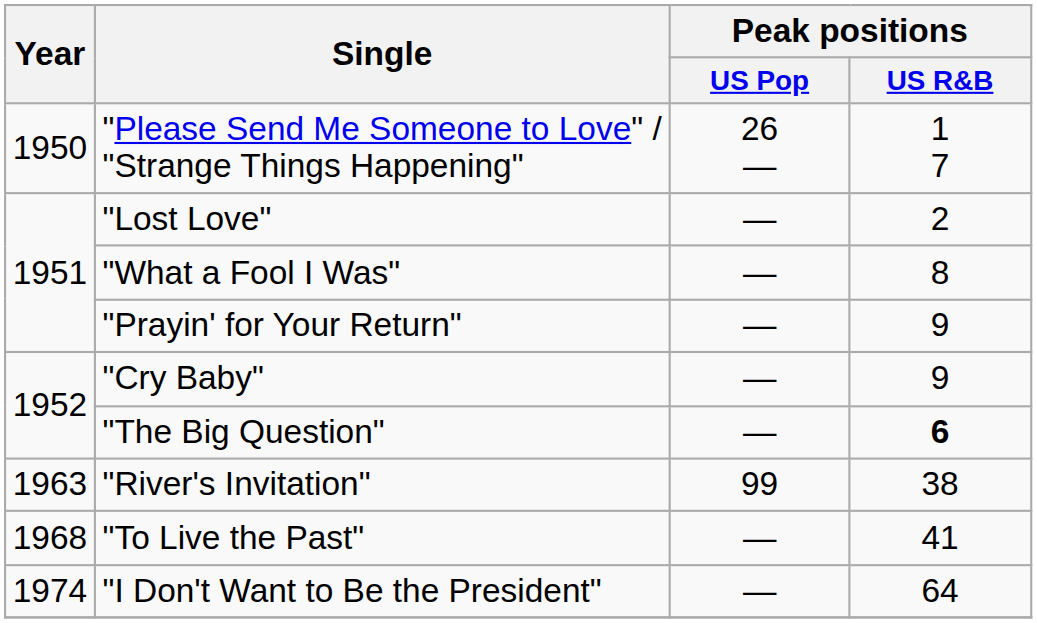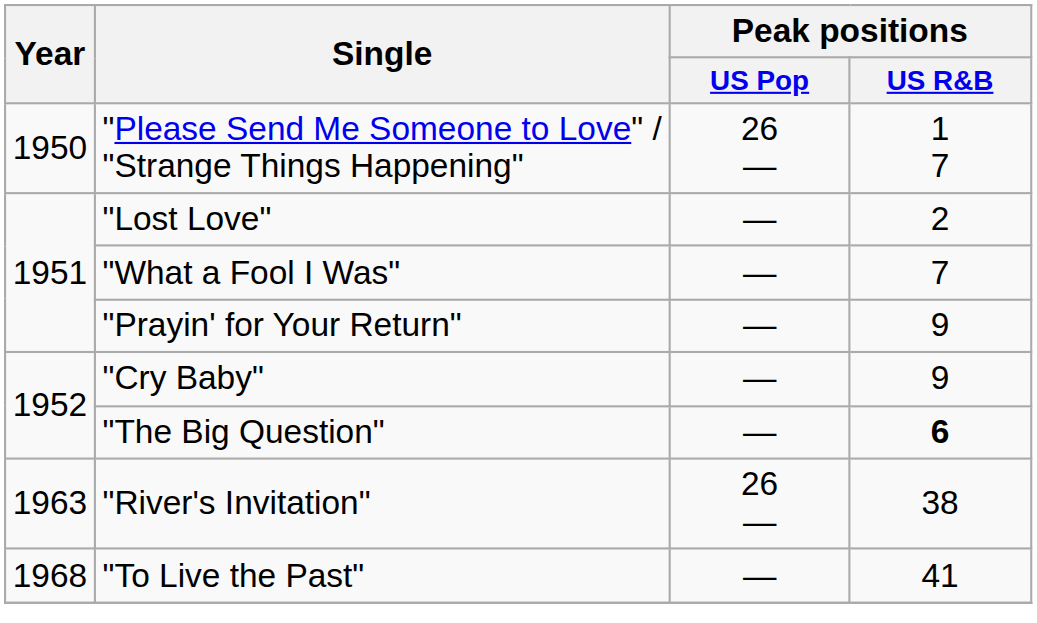"What a Fool I Was" | Peak positions / US R&B: 8 -> 7
"River's Invitation" | Peak positions / US Pop: 99 -> 26 —
- row: 1974 | "I Don't Want to Be the President" | — | 64
